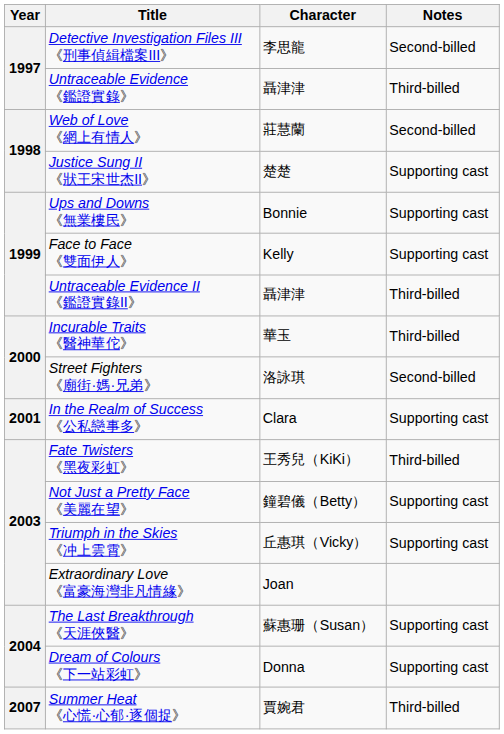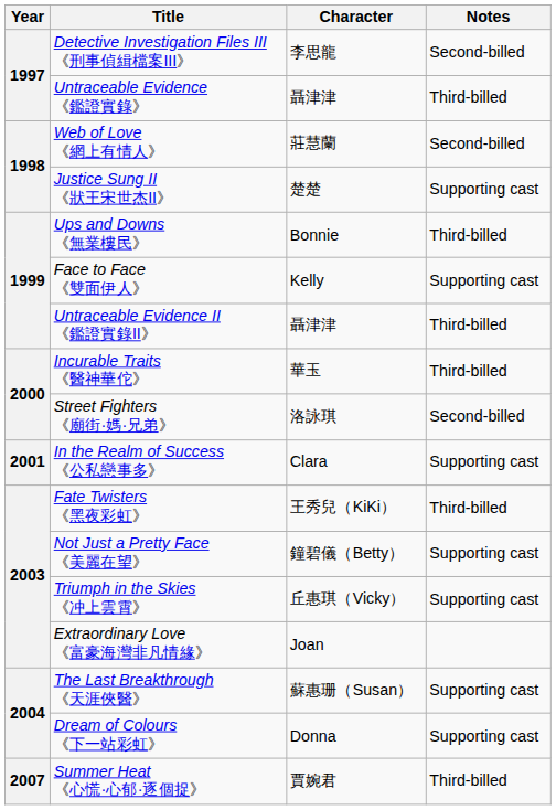Ups and Downs 《無業樓民》 | Notes: Supporting cast -> Third-billed
